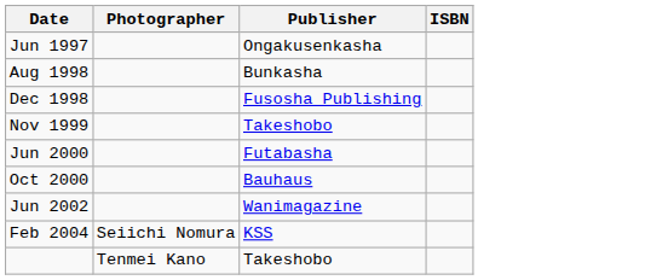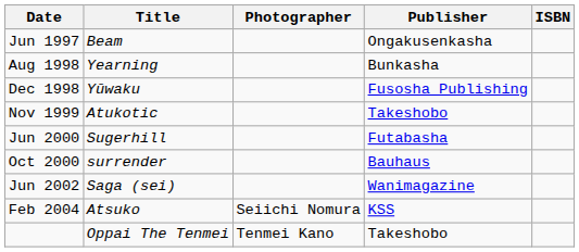+ column: Title | Beam | Yearning | Yūwaku | Atukotic | Sugerhill | surrender | Saga (sei) | Atsuko | Oppai The Tenmei
